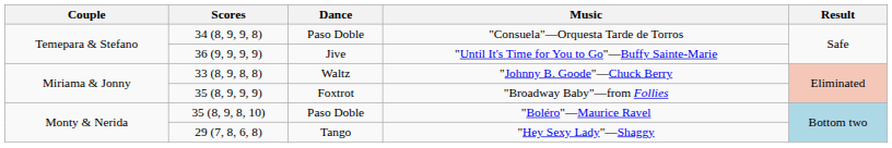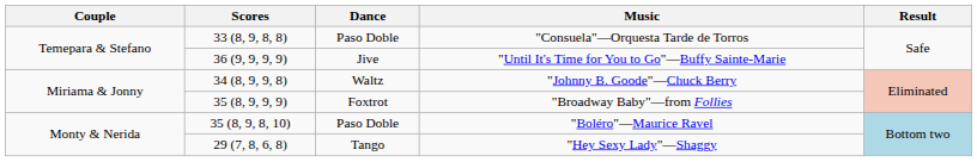"Consuela"—Orquesta Tarde de Torros | Scores: 34 (8, 9, 9, 8) -> 33 (8, 9, 8, 8)
"Johnny B. Goode"—Chuck Berry | Scores: 33 (8, 9, 8, 8) -> 34 (8, 9, 9, 8)
